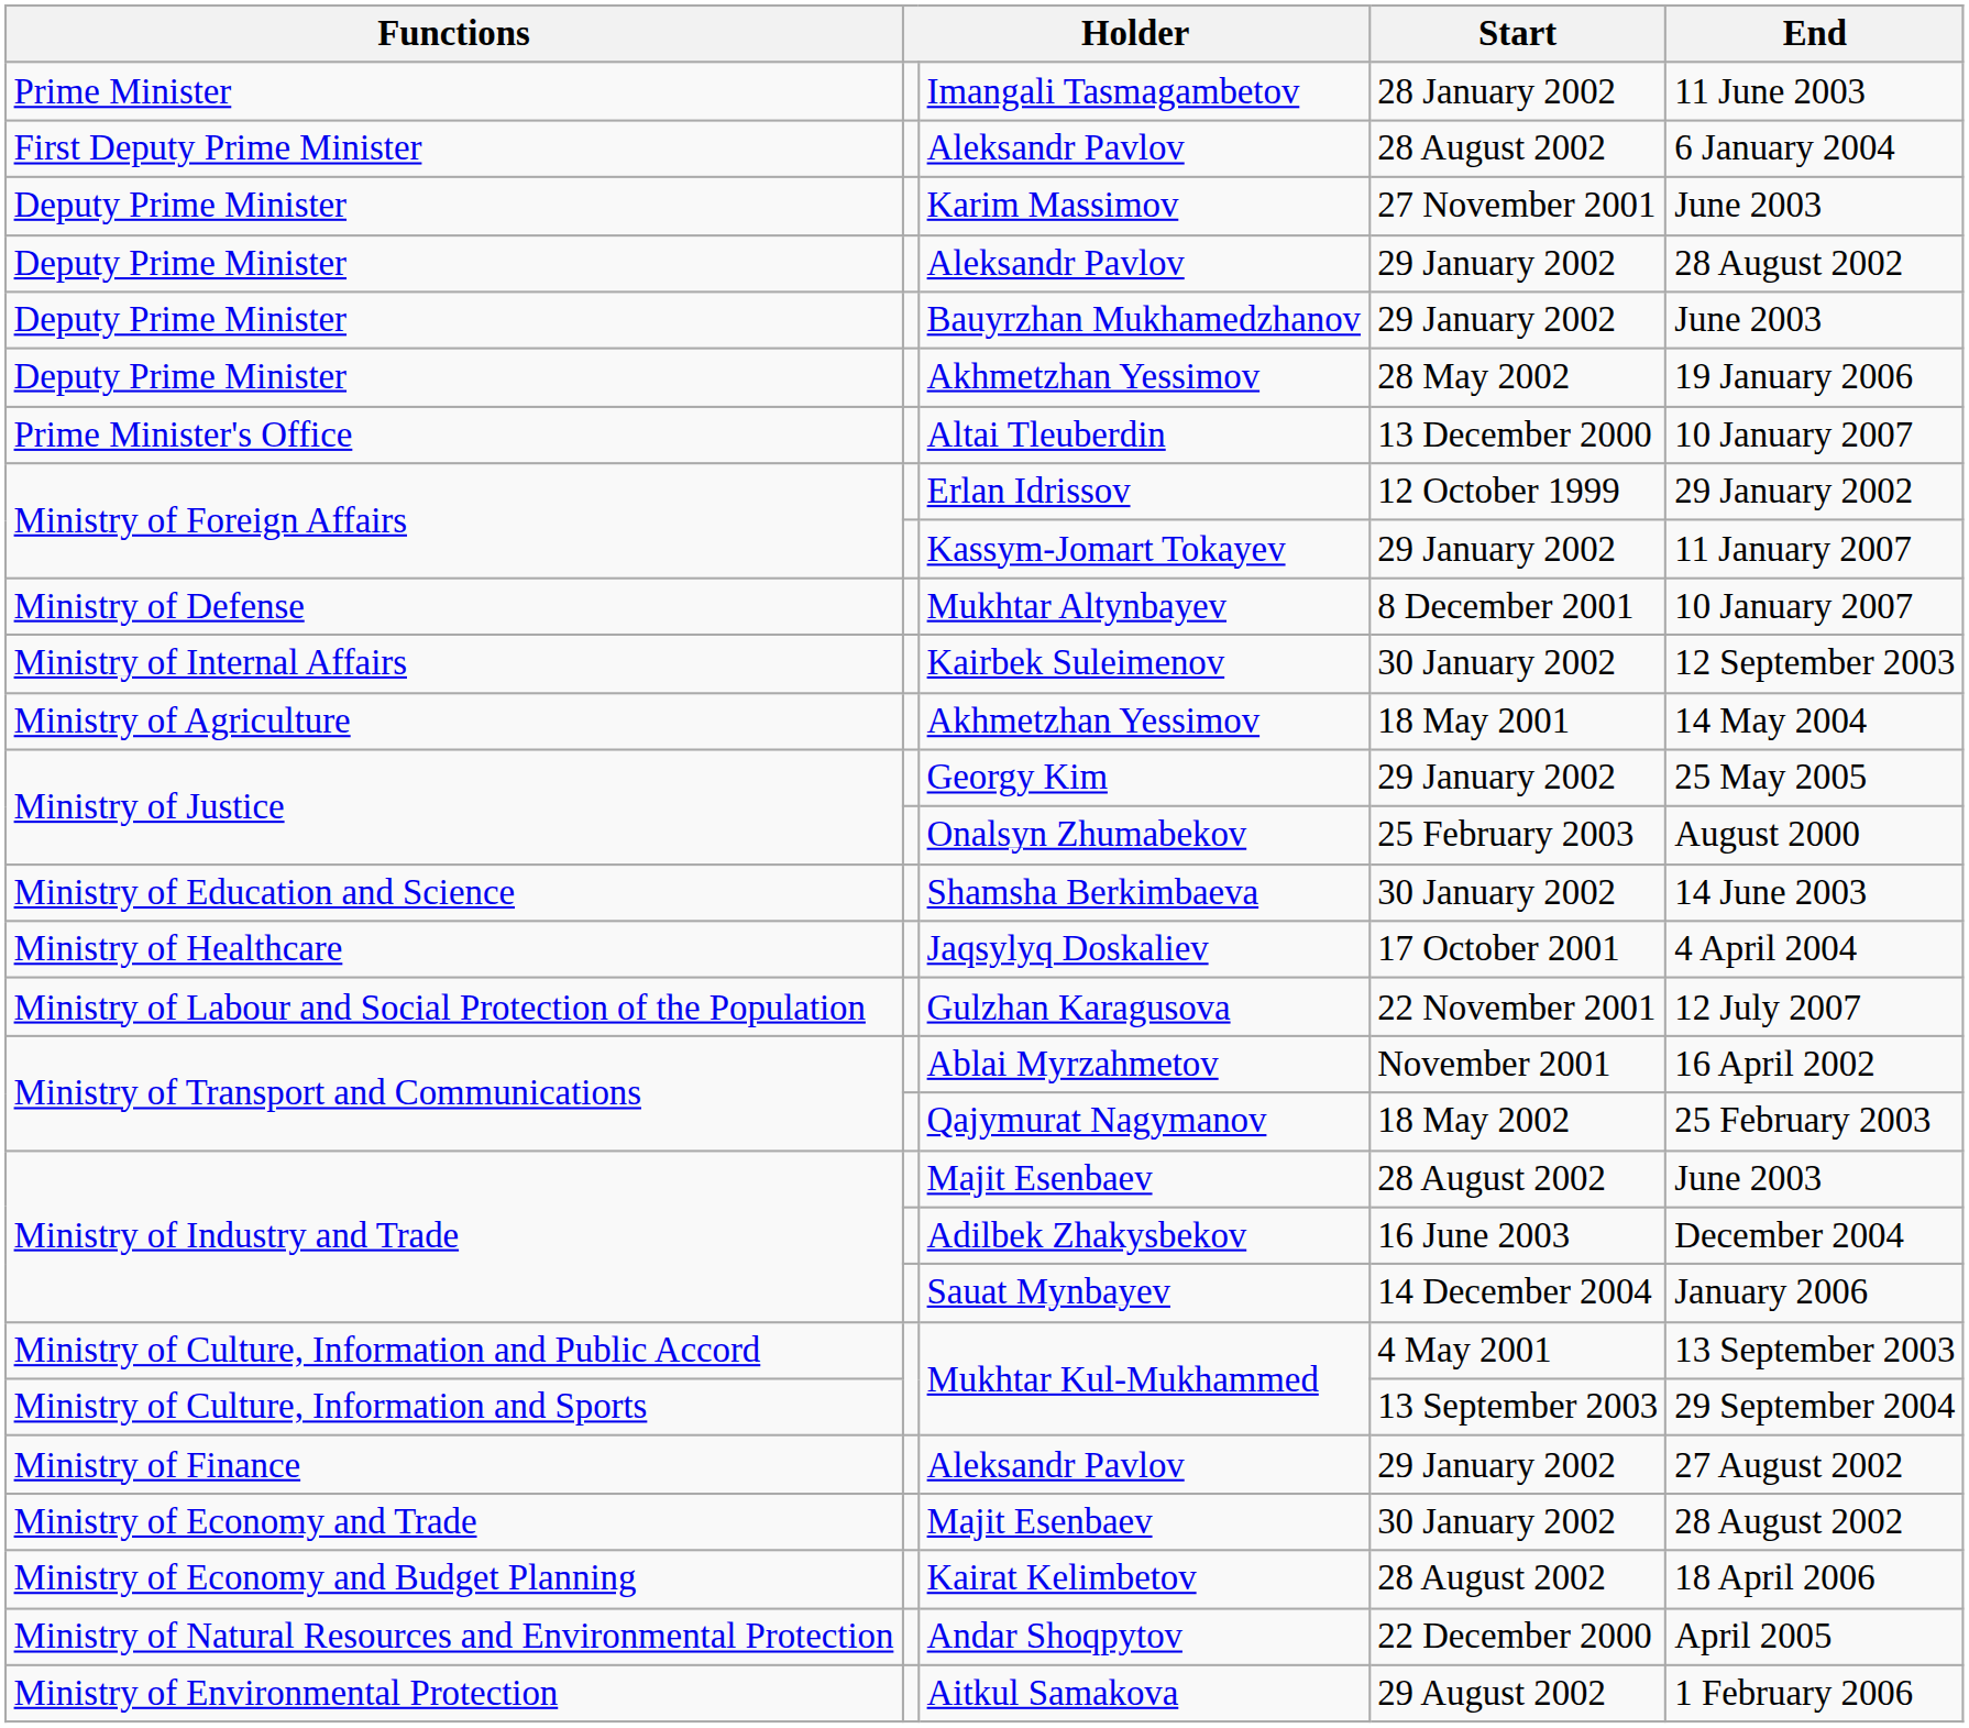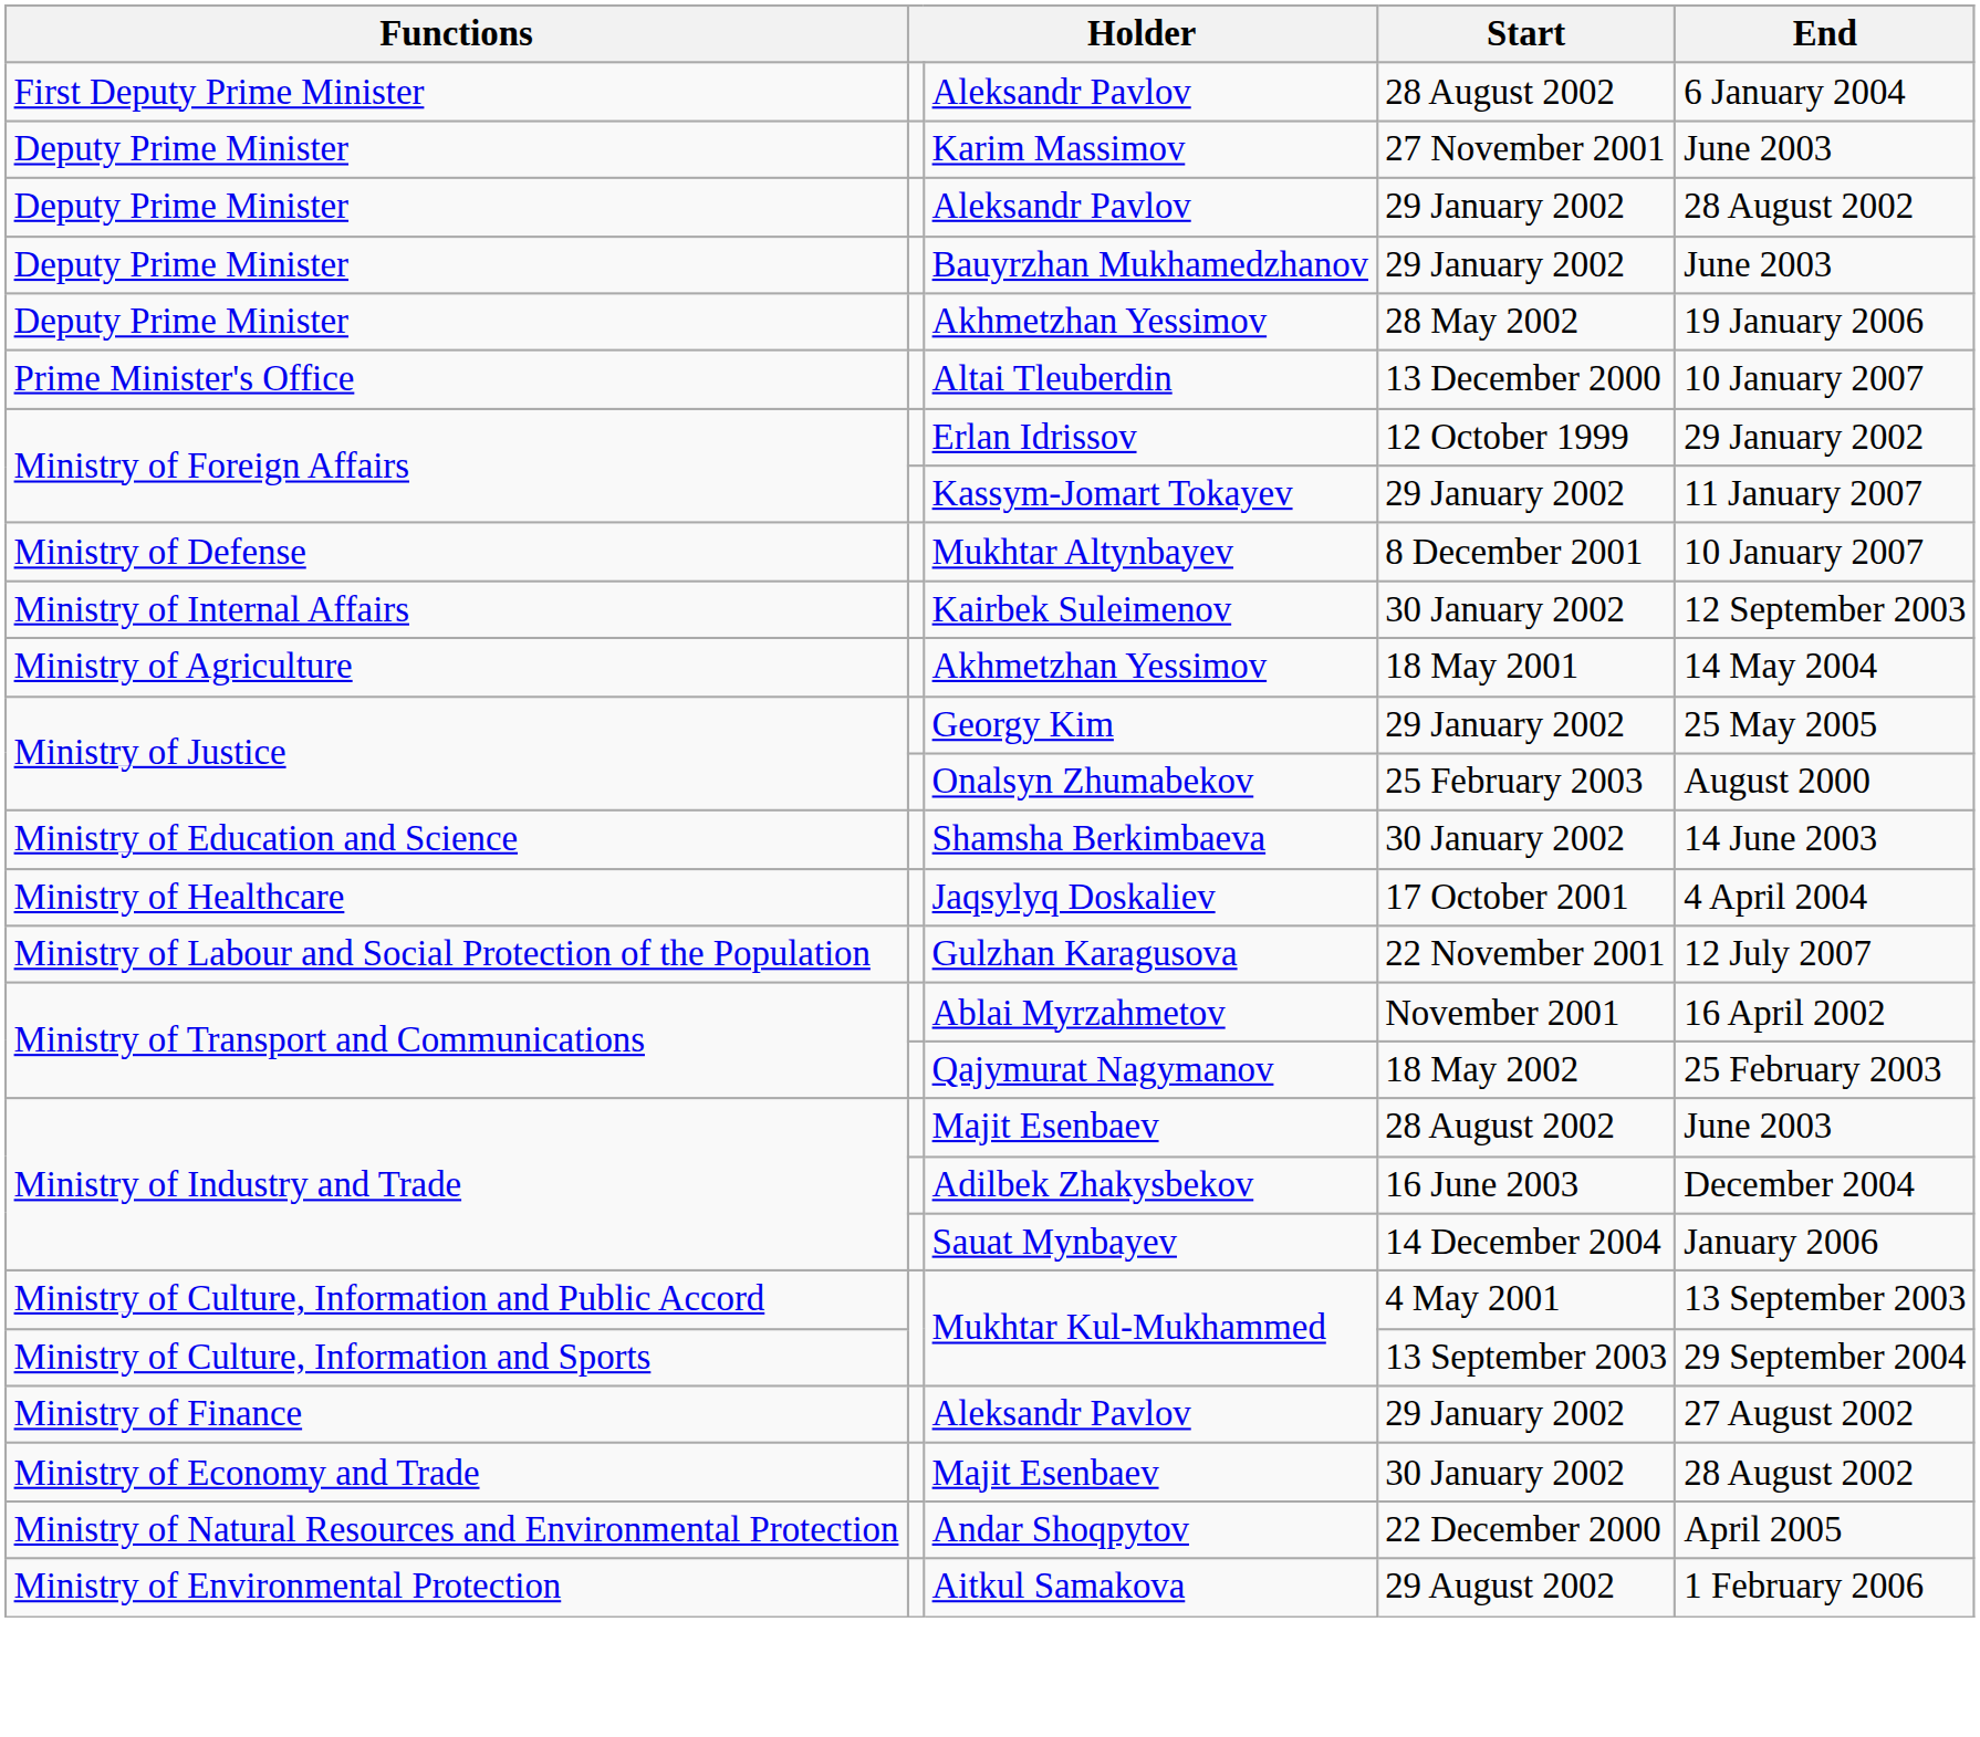- row: Prime Minister | Imangali Tasmagambetov | 28 January 2002 | 11 June 2003
- row: Ministry of Economy and Budget Planning | Kairat Kelimbetov | 28 August 2002 | 18 April 2006
